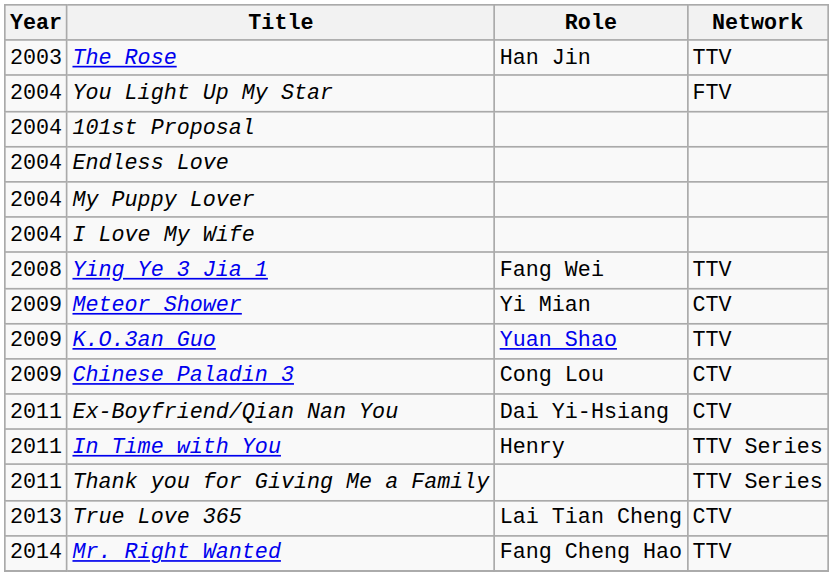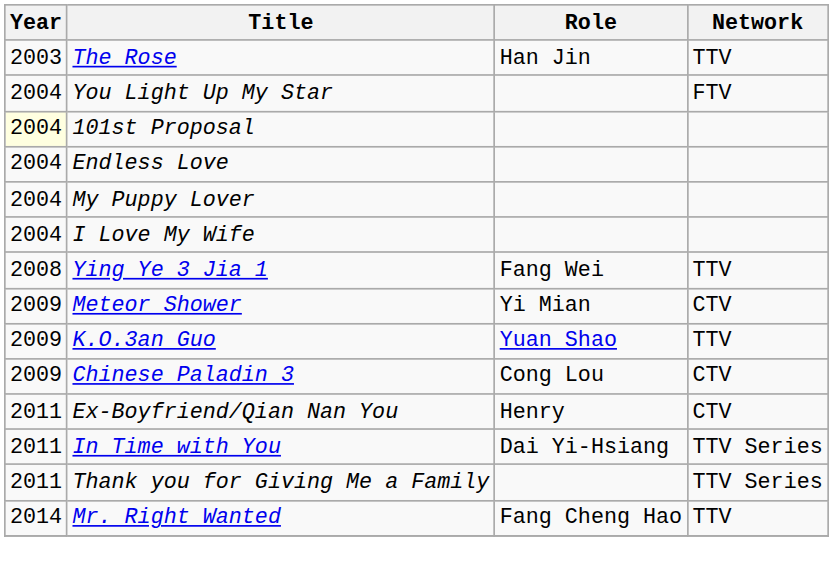101st Proposal | Year: no background -> lightyellow background
Ex-Boyfriend/Qian Nan You | Role: Dai Yi-Hsiang -> Henry
In Time with You | Role: Henry -> Dai Yi-Hsiang
- row: 2013 | True Love 365 | Lai Tian Cheng | CTV
